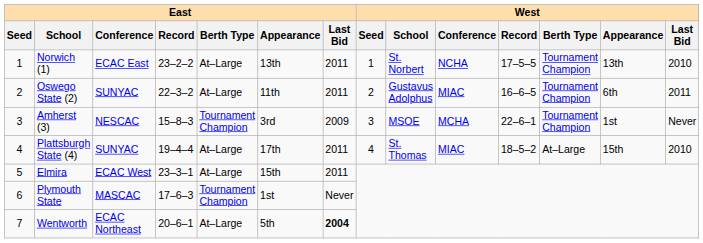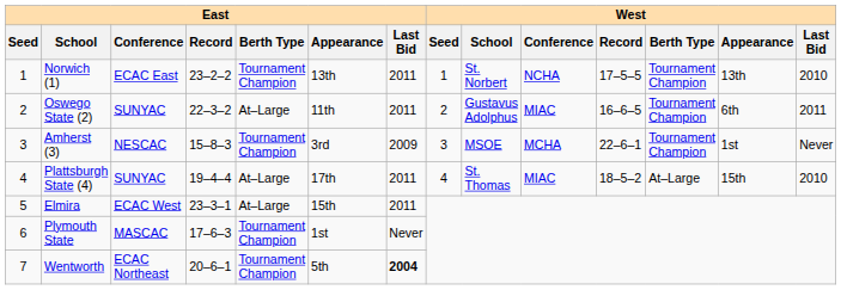Norwich (1) | East / Berth Type: At–Large -> Tournament Champion
Wentworth | East / Berth Type: At–Large -> Tournament Champion
